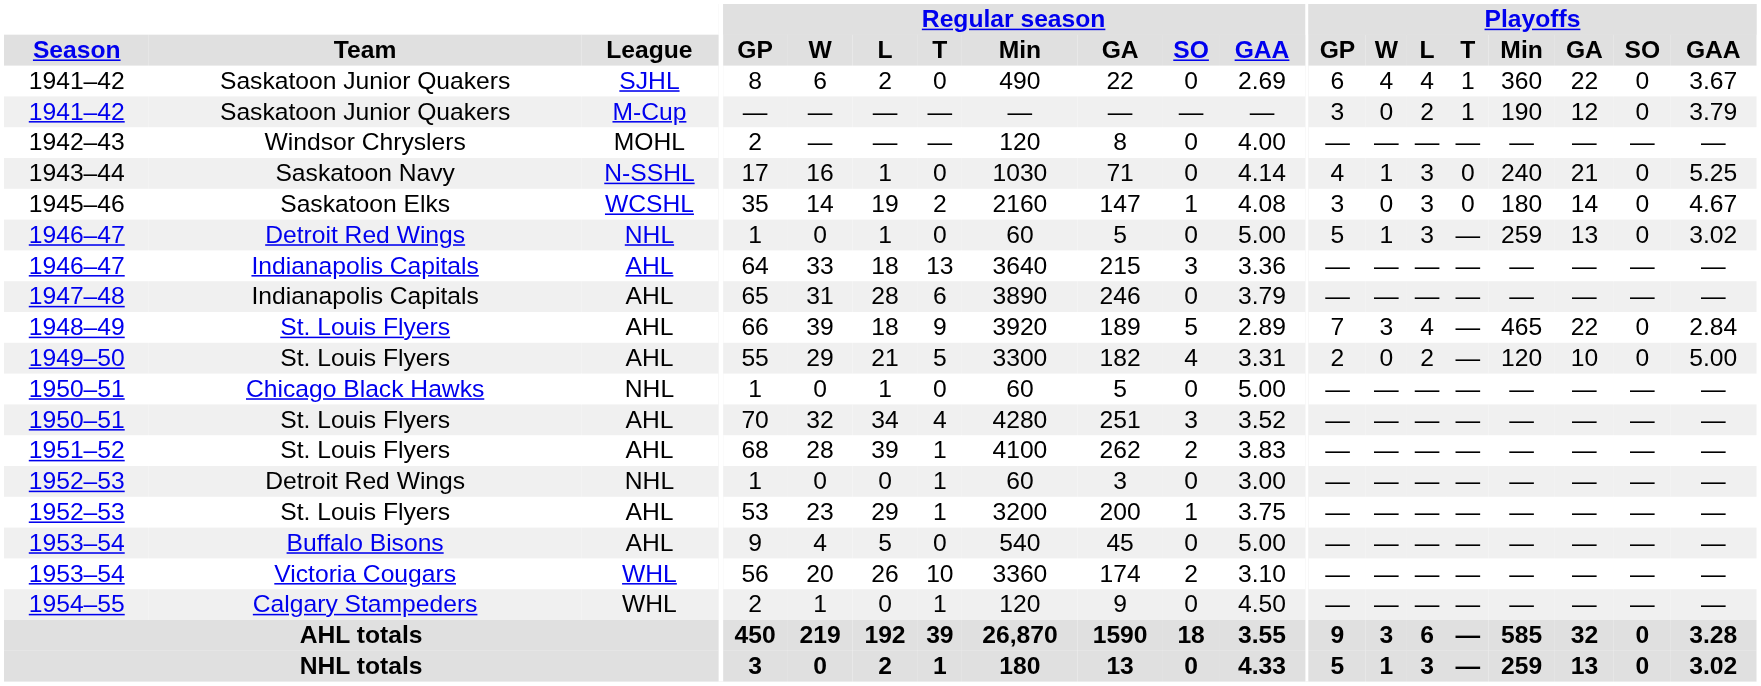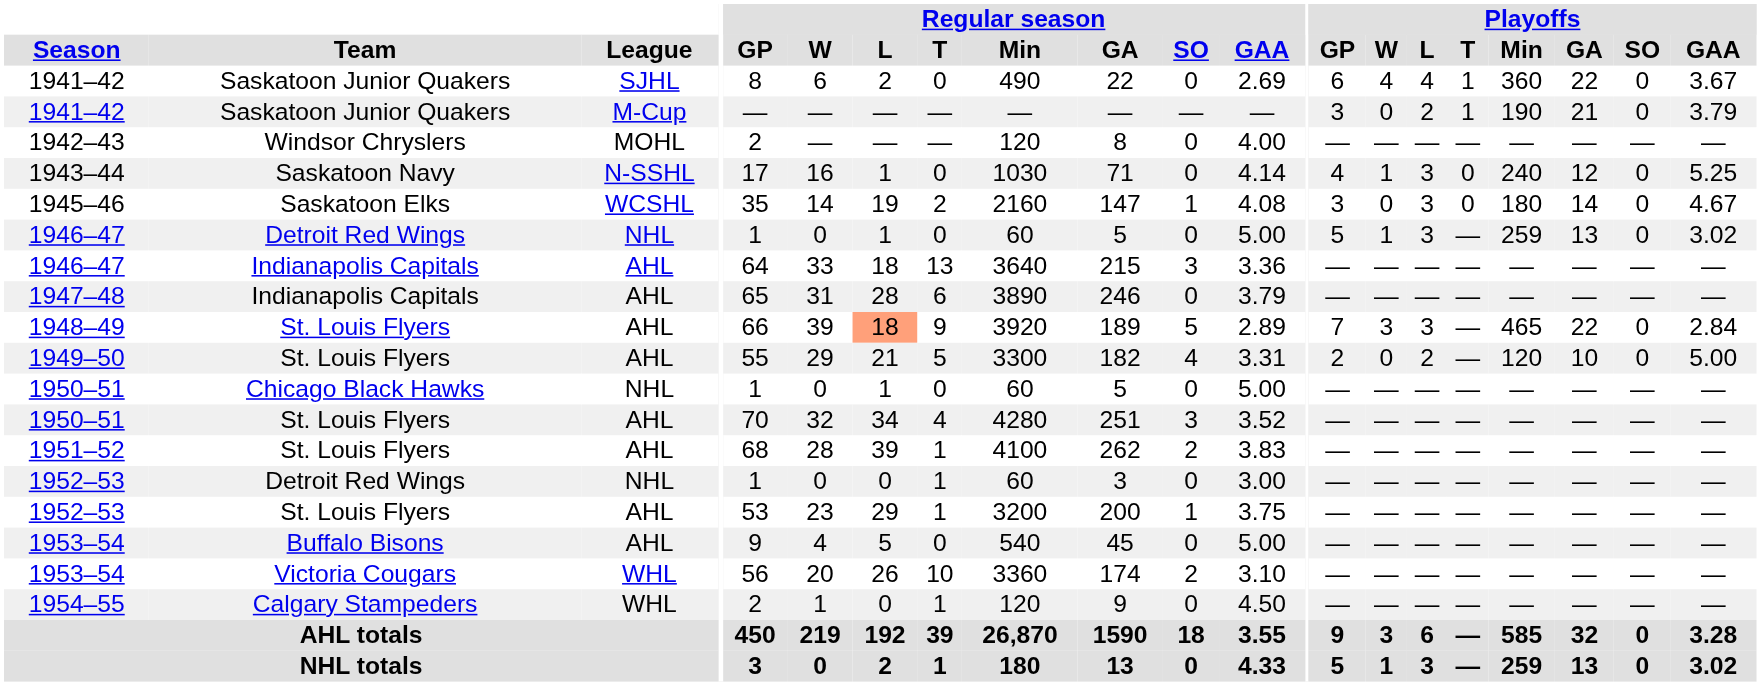1941–42 / M-Cup | Playoffs / GA: 12 -> 21
1943–44 | Playoffs / GA: 21 -> 12
1948–49 | Regular season / L: no background -> lightsalmon background
1948–49 | Playoffs / L: 4 -> 3
